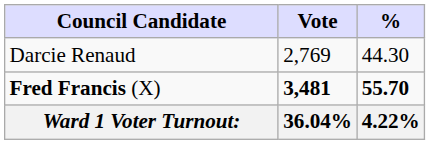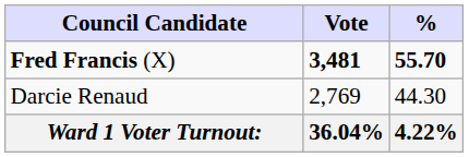rows swapped: Fred Francis (X) <-> Darcie Renaud
